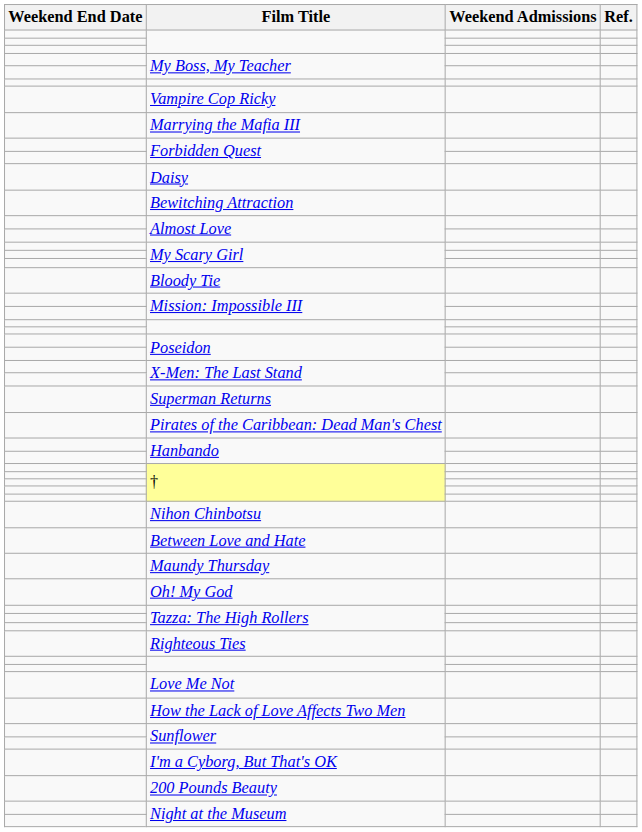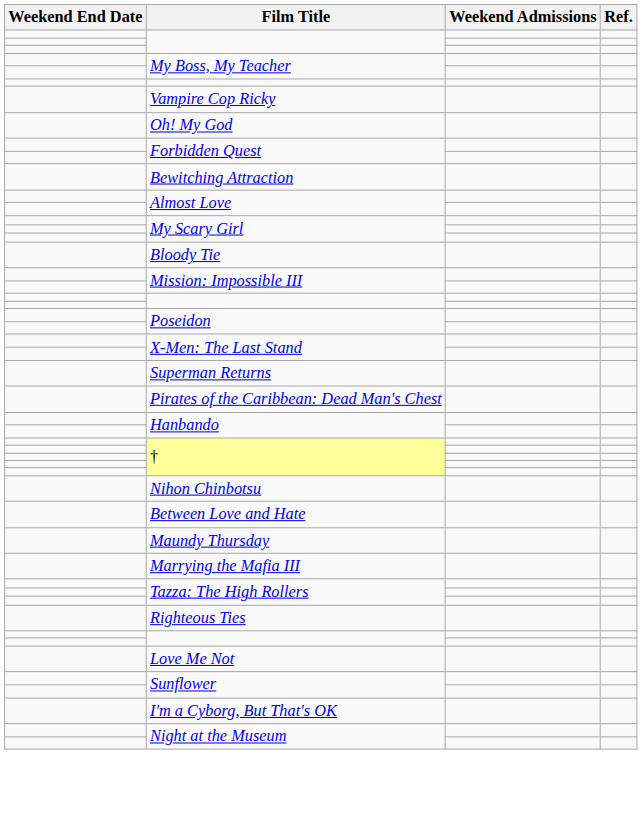rows swapped: Oh! My God <-> Marrying the Mafia III
- row: Daisy
- row: How the Lack of Love Affects Two Men
- row: 200 Pounds Beauty
